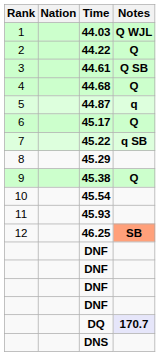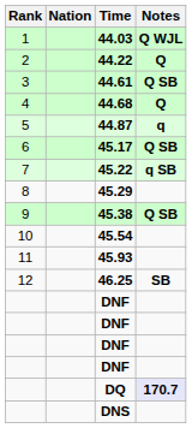45.17 | Notes: Q -> Q SB
45.38 | Notes: Q -> Q SB
46.25 | Notes: lightsalmon background -> no background
